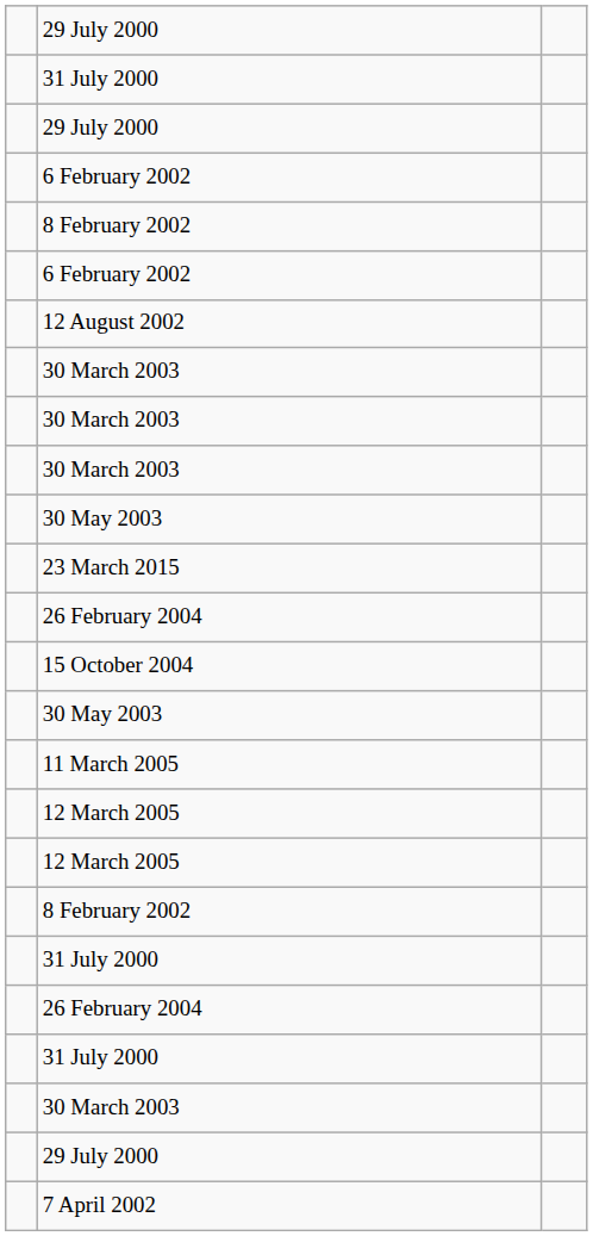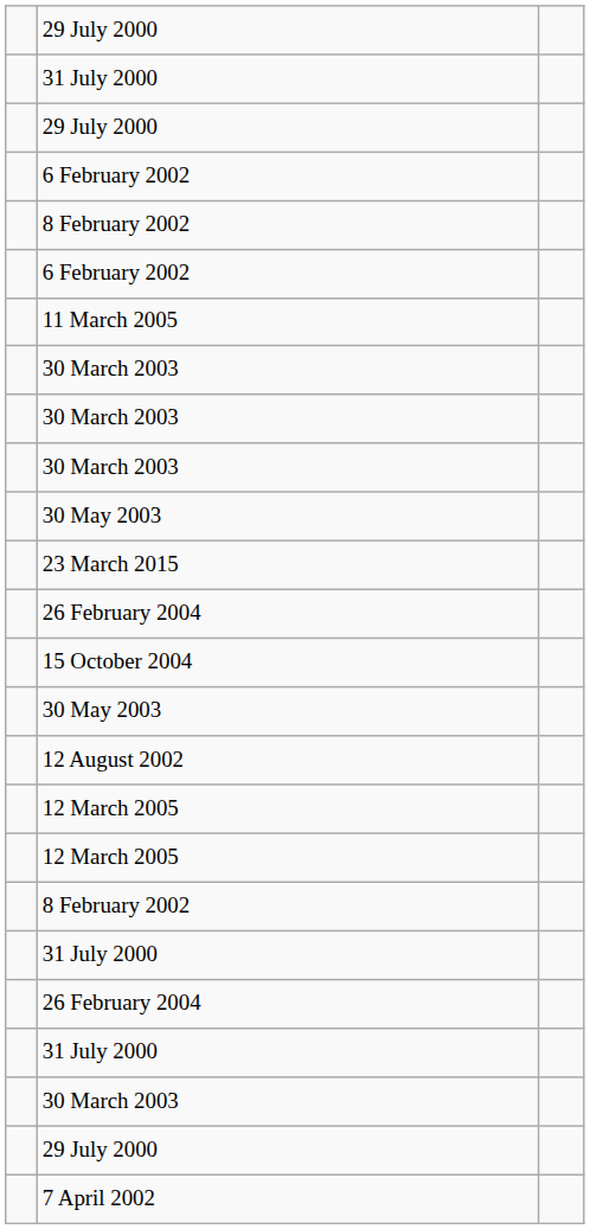rows swapped: 12 August 2002 <-> 11 March 2005
